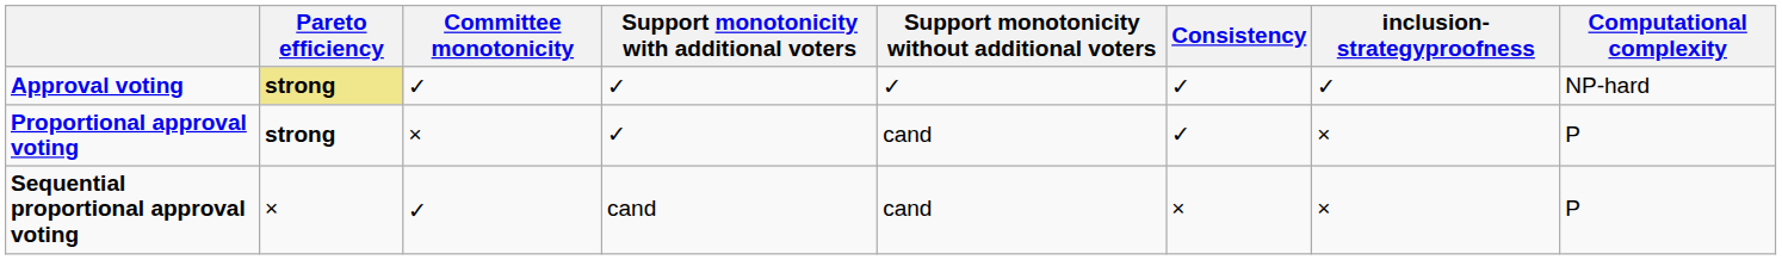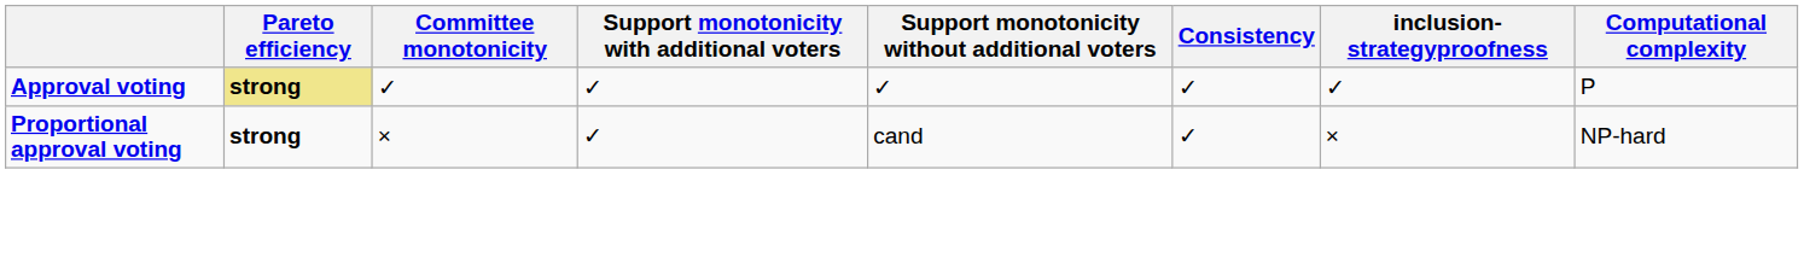Approval voting | Computational complexity: NP-hard -> P
Proportional approval voting | Computational complexity: P -> NP-hard
- row: Sequential proportional approval voting | × | ✓ | cand | cand | × | × | P
